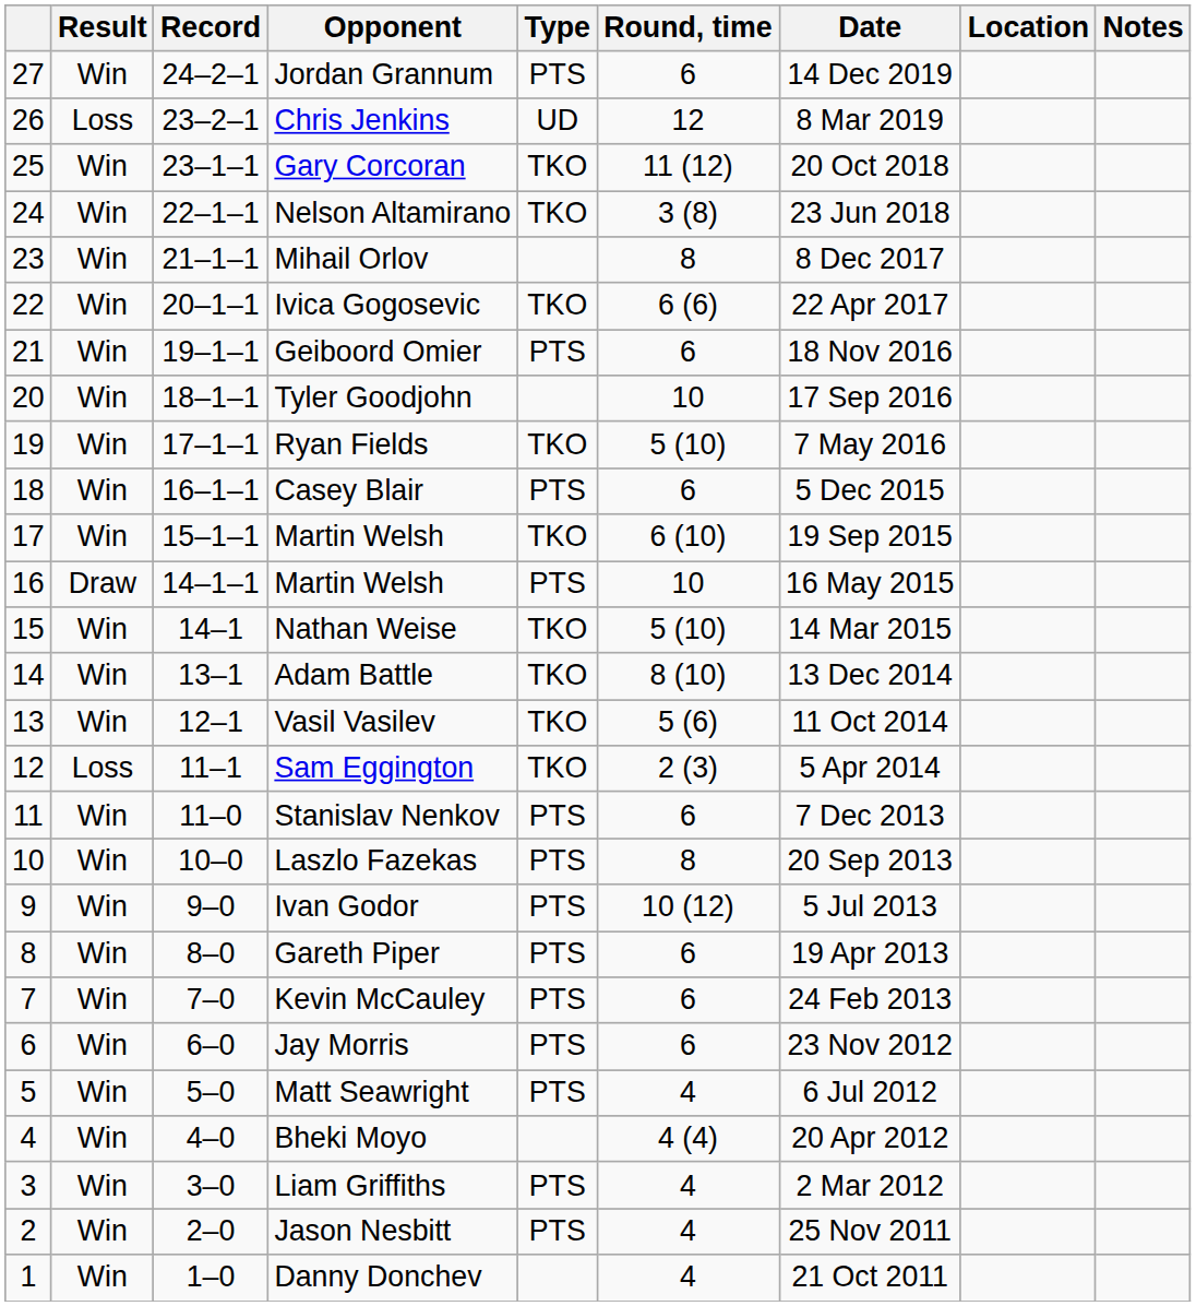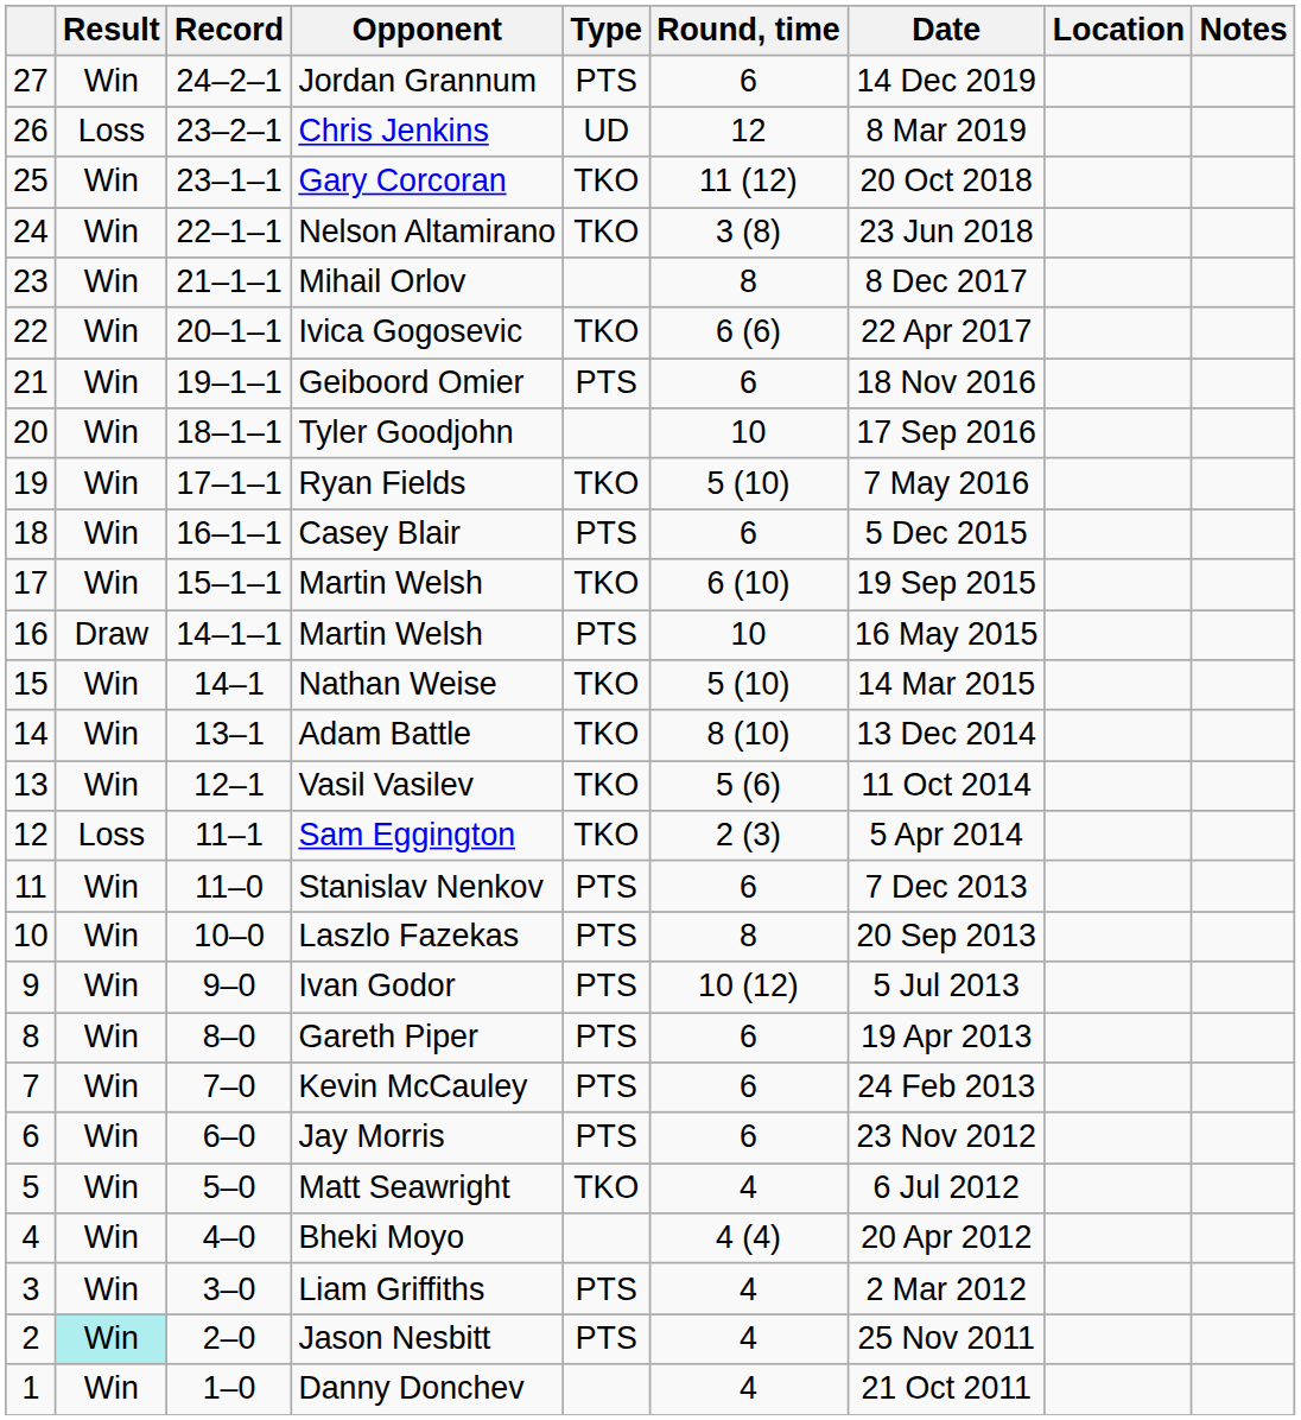Matt Seawright | Type: PTS -> TKO
Jason Nesbitt | Result: no background -> paleturquoise background
